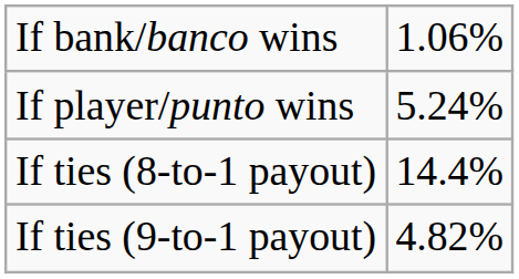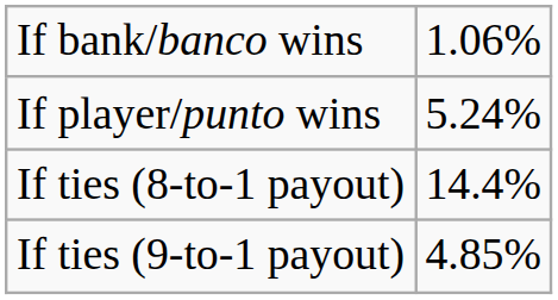If ties (9-to-1 payout) | column 2: 4.82% -> 4.85%
